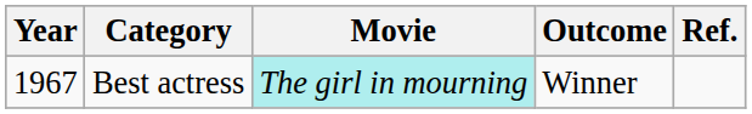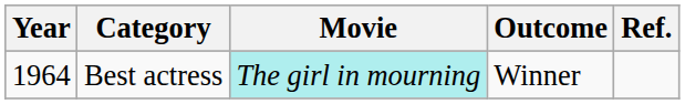Best actress | Year: 1967 -> 1964
